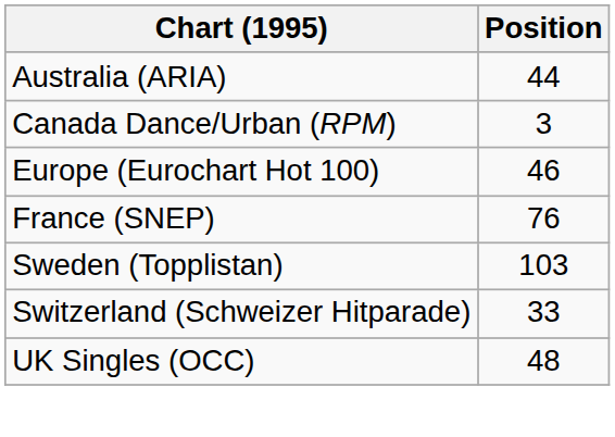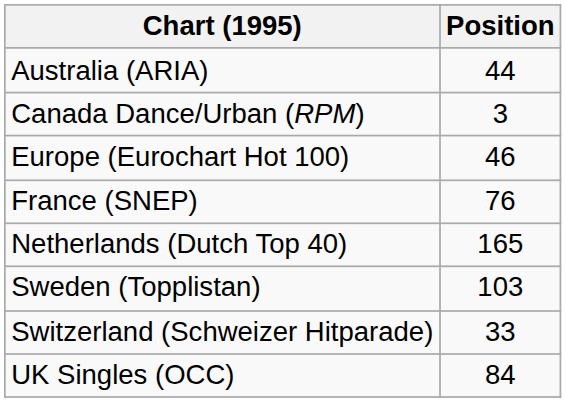+ row: Netherlands (Dutch Top 40) | 165
UK Singles (OCC) | Position: 48 -> 84
